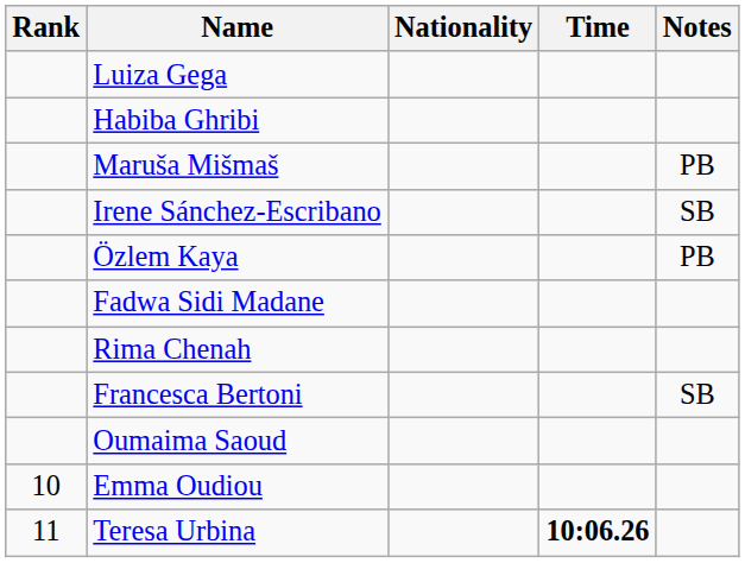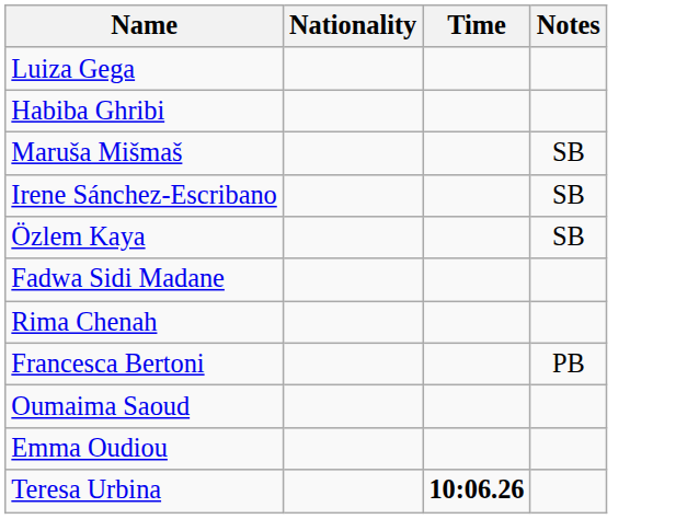- column: Rank | 10 | 11
Maruša Mišmaš | Notes: PB -> SB
Özlem Kaya | Notes: PB -> SB
Francesca Bertoni | Notes: SB -> PB
